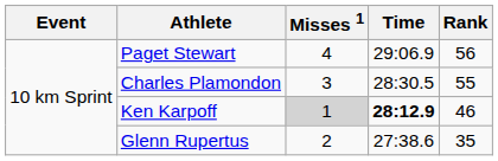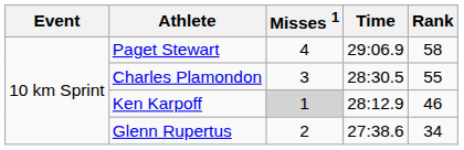Paget Stewart | Rank: 56 -> 58
Ken Karpoff | Time: bold -> normal
Glenn Rupertus | Rank: 35 -> 34
